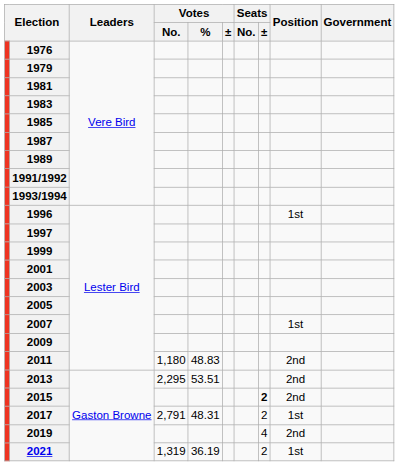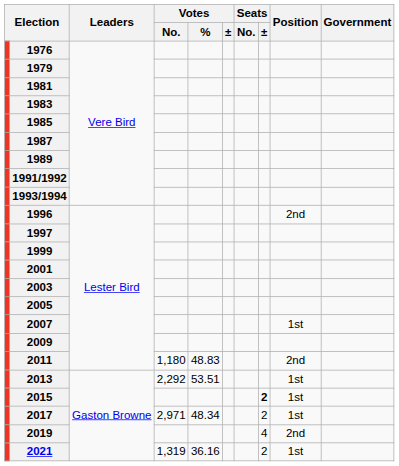1996 | Position: 1st -> 2nd
2013 | Votes / No.: 2,295 -> 2,292
2013 | Position: 2nd -> 1st
2015 | Position: 2nd -> 1st
2017 | Votes / No.: 2,791 -> 2,971
2017 | Votes / %: 48.31 -> 48.34
2021 | Votes / %: 36.19 -> 36.16
